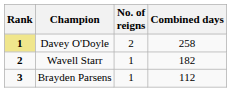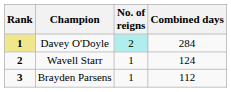Davey O'Doyle | No. of reigns: no background -> paleturquoise background
Davey O'Doyle | Combined days: 258 -> 284
Wavell Starr | Combined days: 182 -> 124
